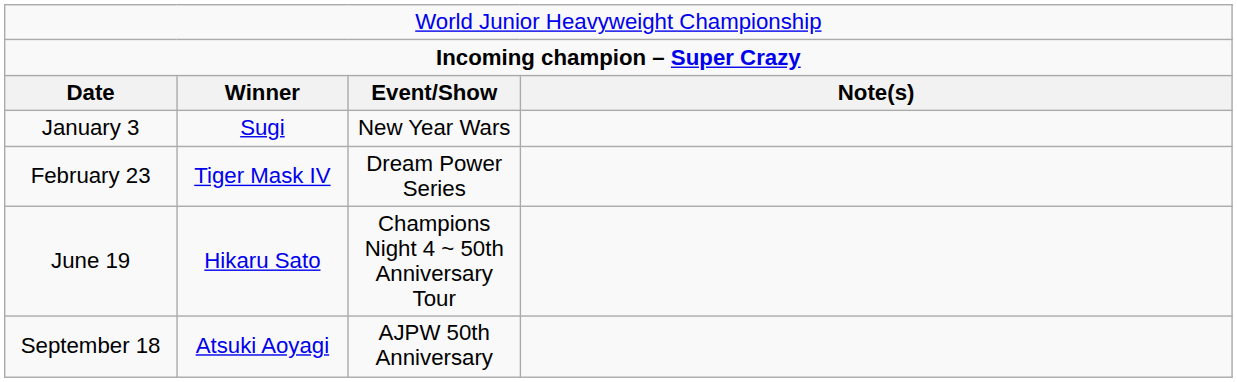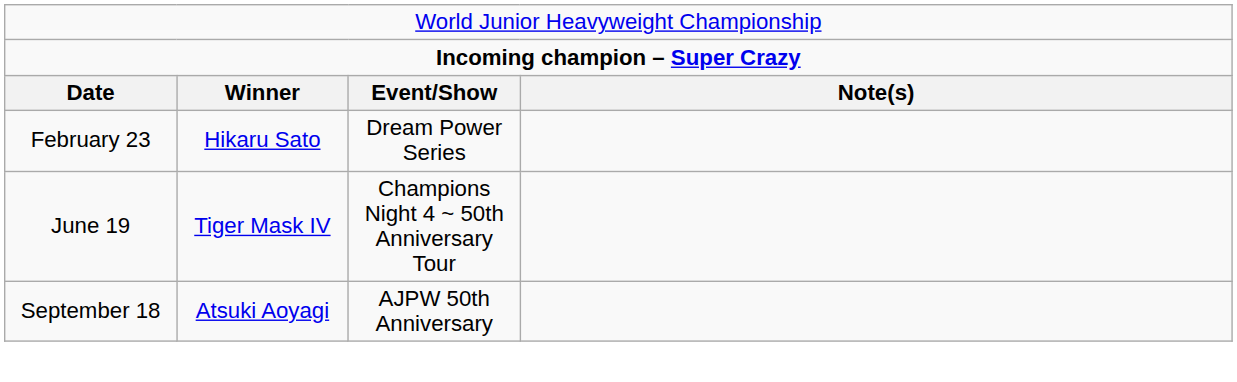- row: January 3 | Sugi | New Year Wars
February 23 | column 2: Tiger Mask IV -> Hikaru Sato
June 19 | column 2: Hikaru Sato -> Tiger Mask IV
